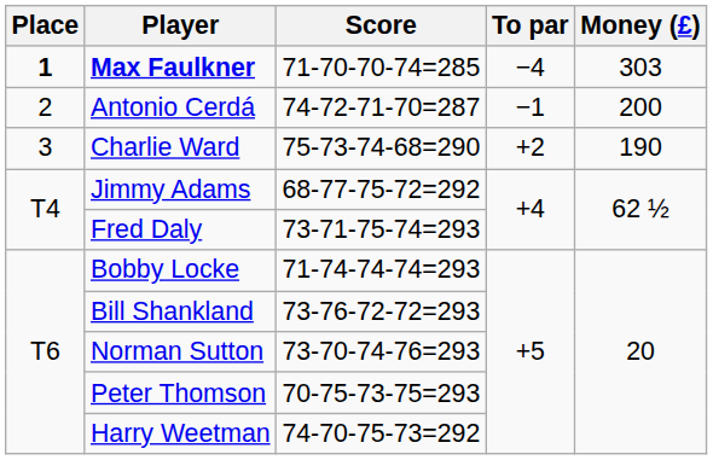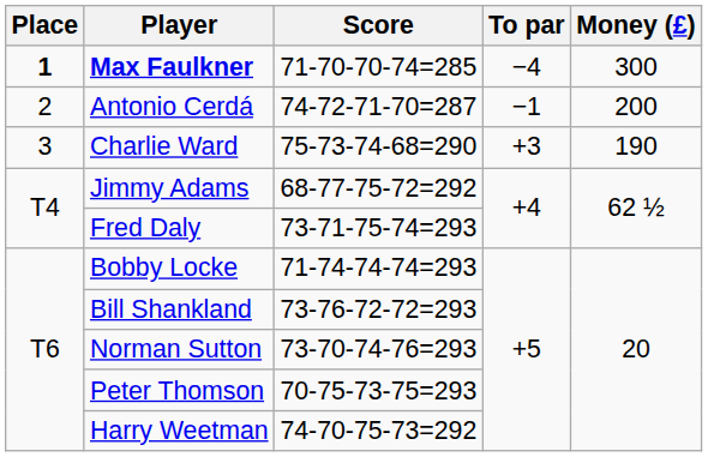Max Faulkner | Money (£): 303 -> 300
Charlie Ward | To par: +2 -> +3
